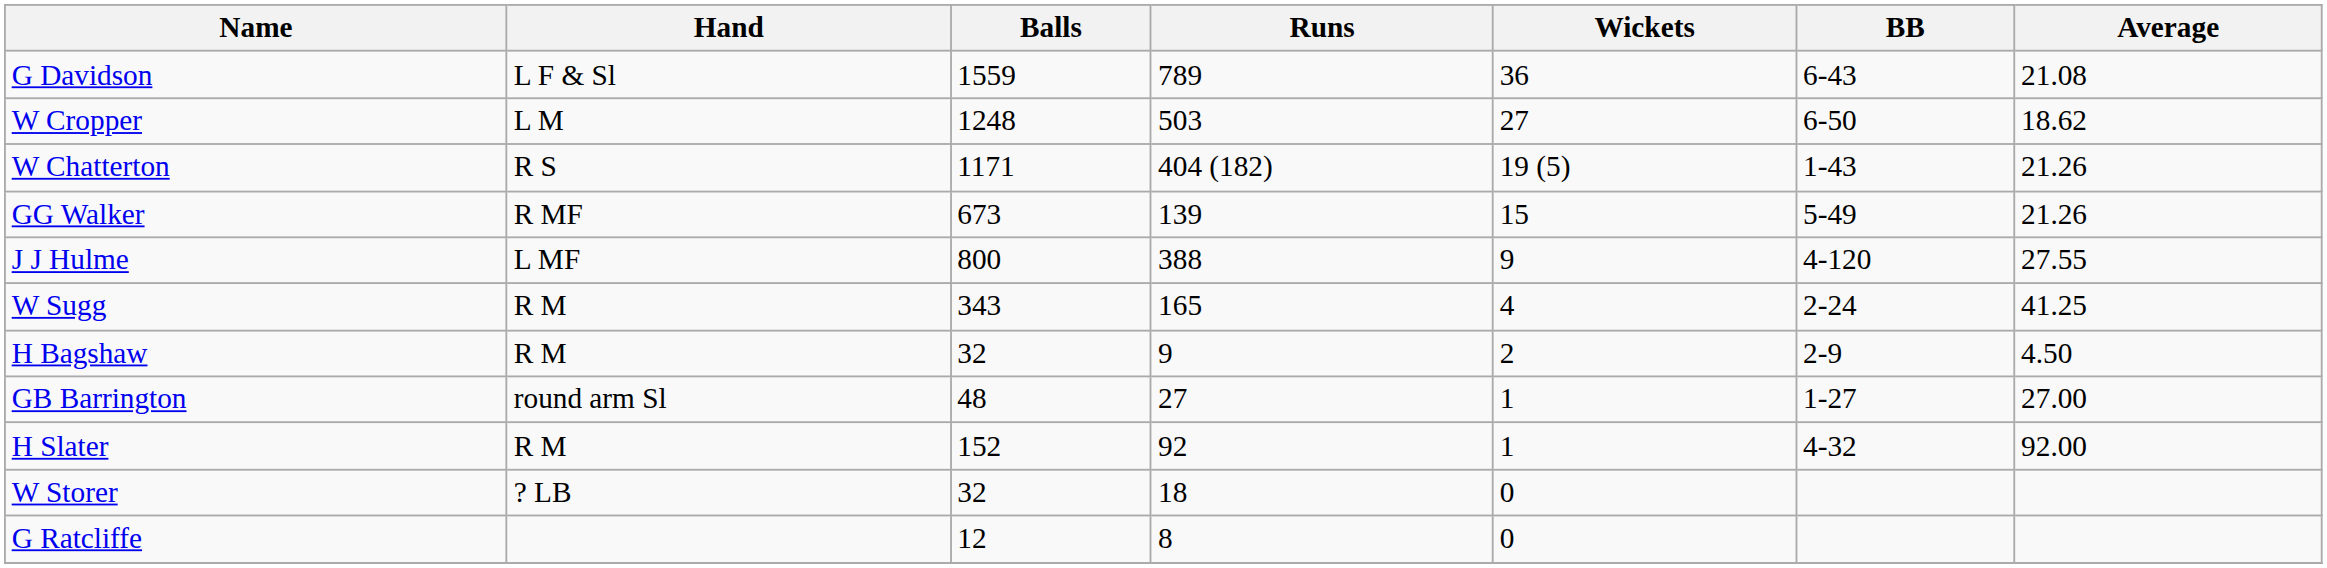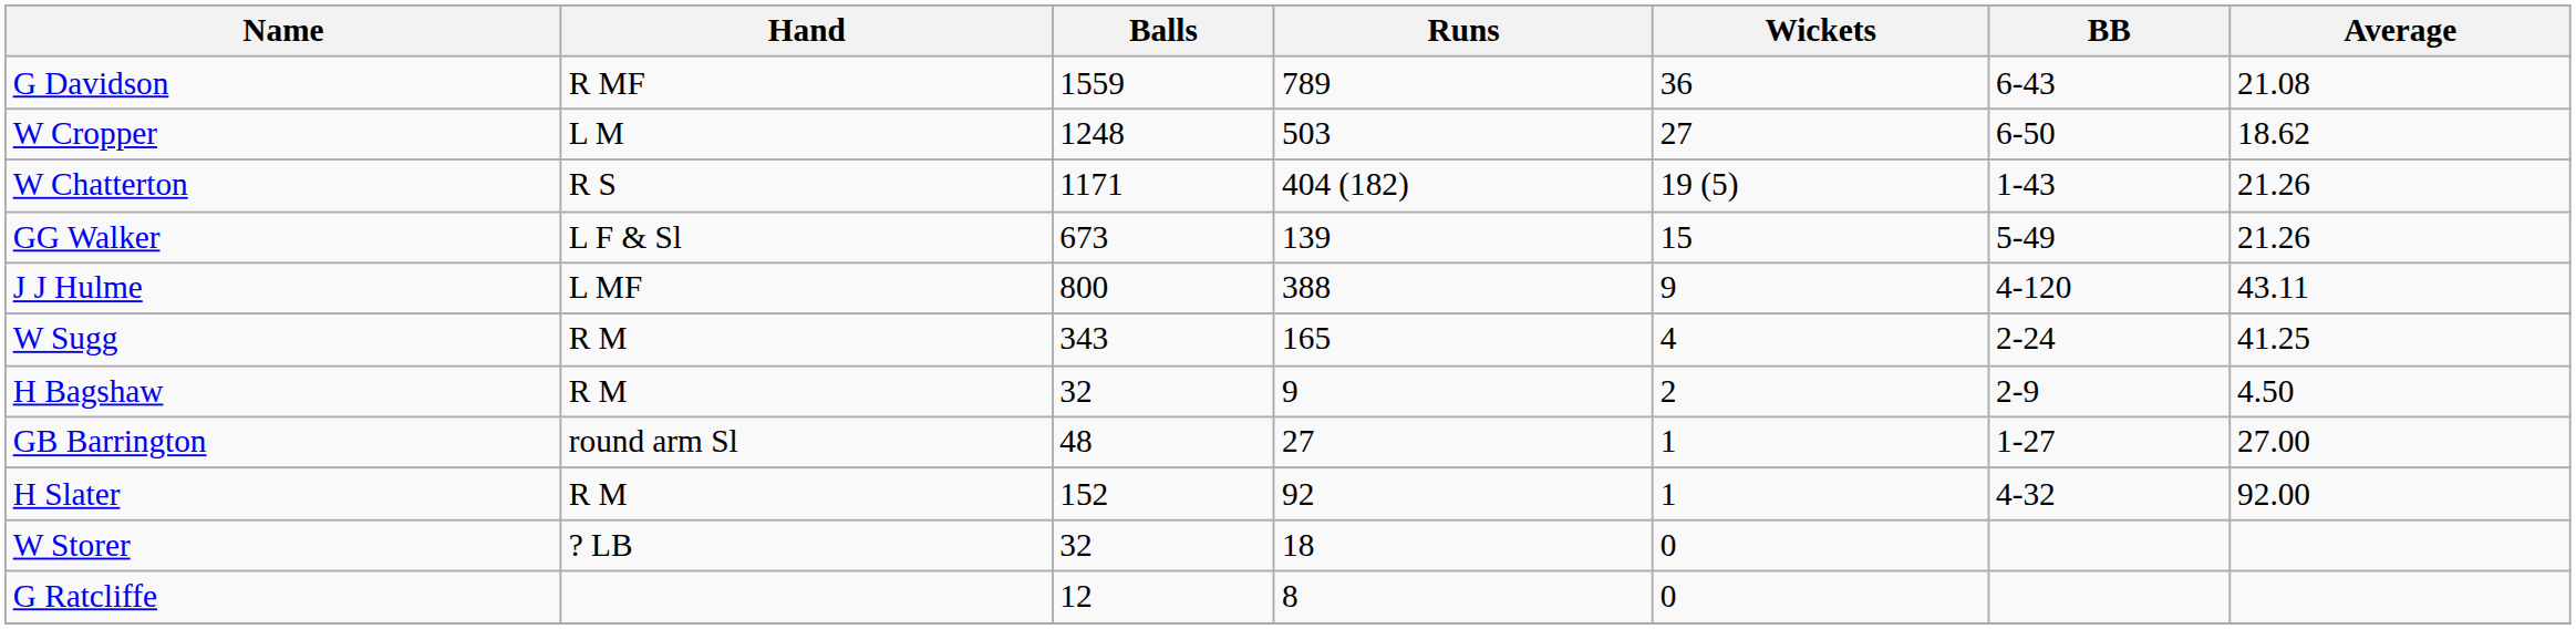G Davidson | Hand: L F & Sl -> R MF
GG Walker | Hand: R MF -> L F & Sl
J J Hulme | Average: 27.55 -> 43.11
